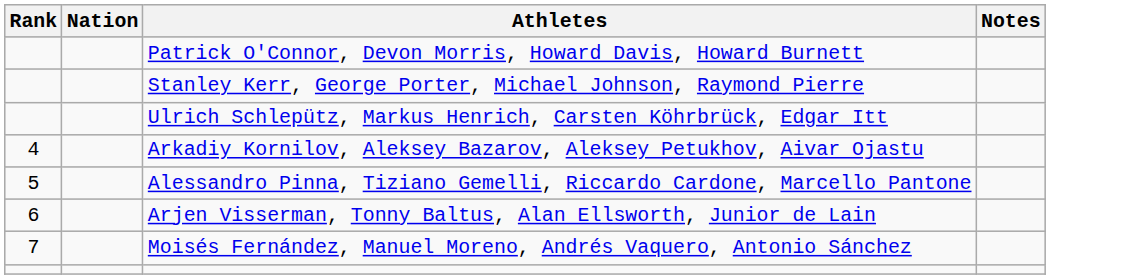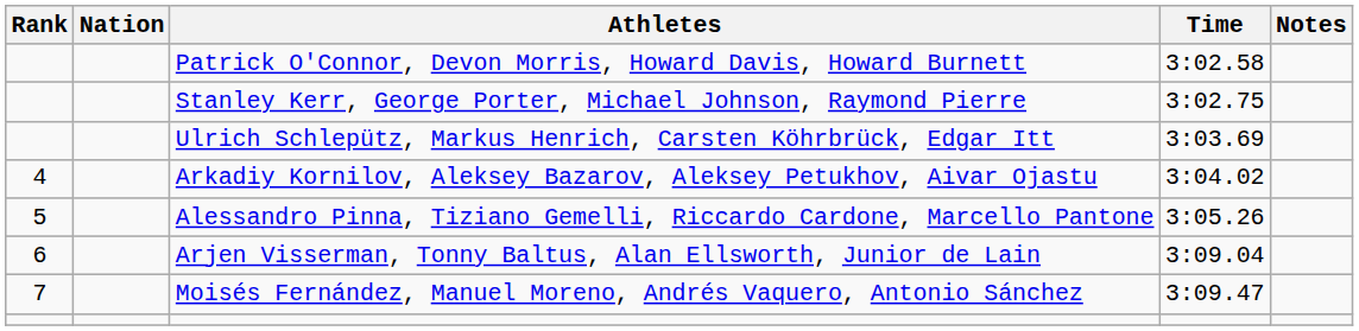+ column: Time | 3:02.58 | 3:02.75 | 3:03.69 | 3:04.02 | 3:05.26 | 3:09.04 | 3:09.47
